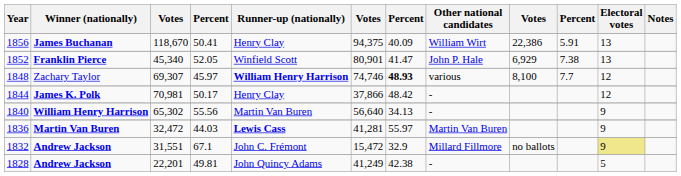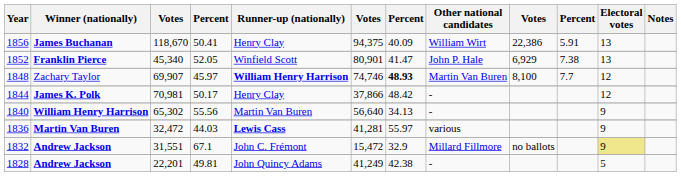1848 | column 3: 69,307 -> 69,907
1848 | Other national candidates: various -> Martin Van Buren
1836 | Other national candidates: Martin Van Buren -> various
